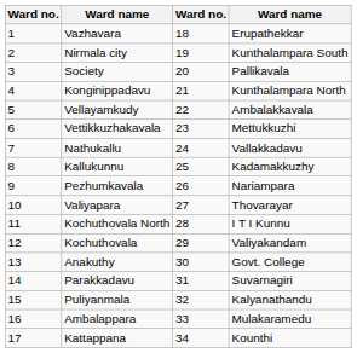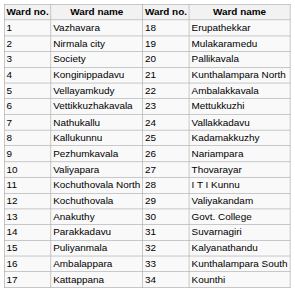Nirmala city | column 4: Kunthalampara South -> Mulakaramedu
Ambalappara | column 4: Mulakaramedu -> Kunthalampara South
